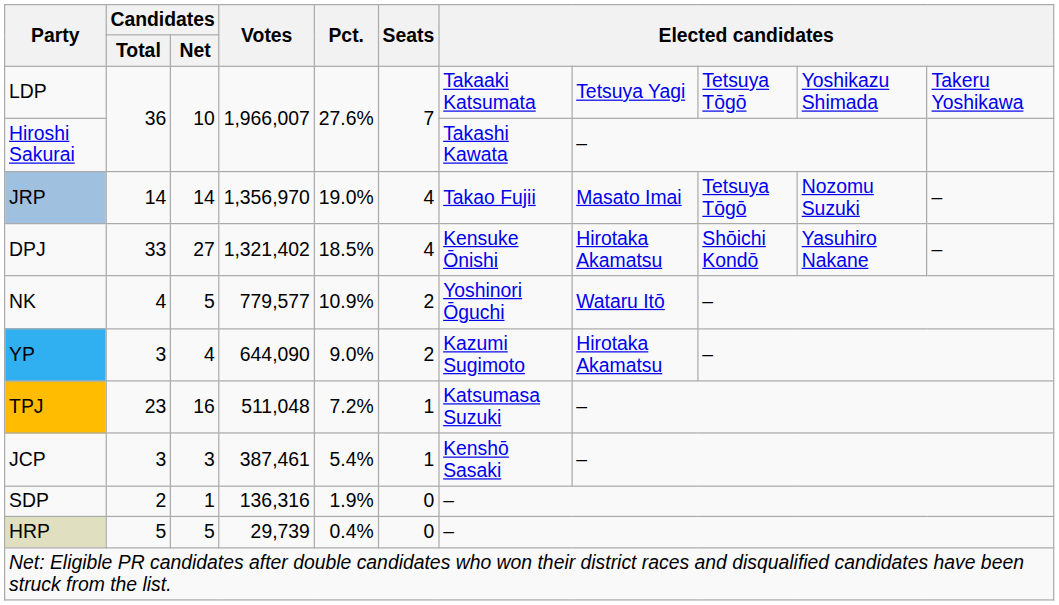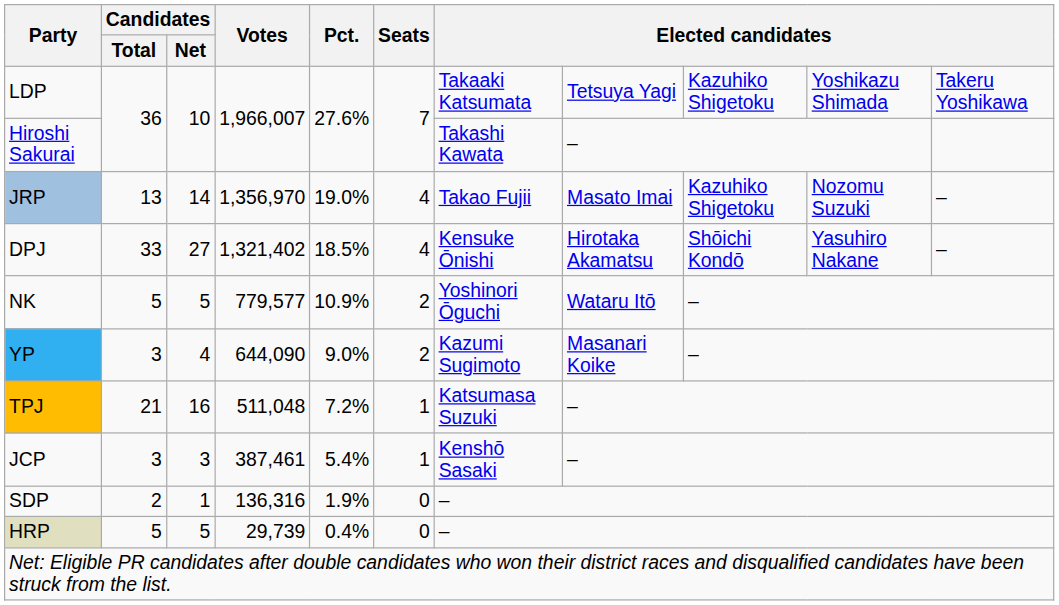LDP | column 9: Tetsuya Tōgō -> Kazuhiko Shigetoku
JRP | Candidates / Total: 14 -> 13
JRP | column 9: Tetsuya Tōgō -> Kazuhiko Shigetoku
NK | Candidates / Total: 4 -> 5
YP | column 8: Hirotaka Akamatsu -> Masanari Koike
TPJ | Candidates / Total: 23 -> 21
